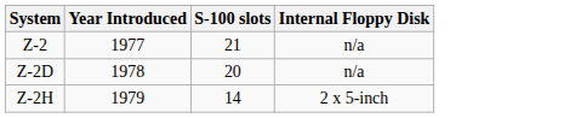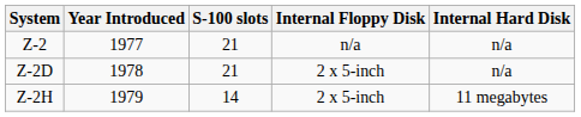+ column: Internal Hard Disk | n/a | n/a | 11 megabytes
Z-2D | S-100 slots: 20 -> 21
Z-2D | Internal Floppy Disk: n/a -> 2 x 5-inch
